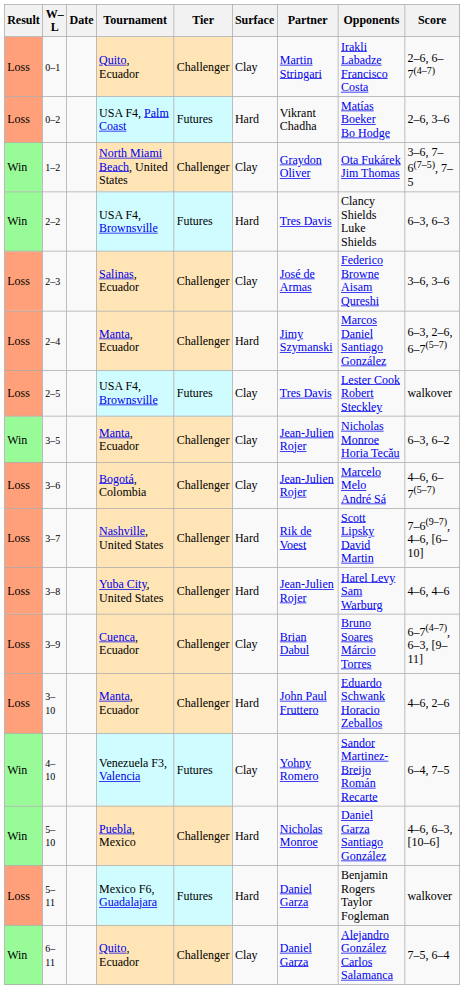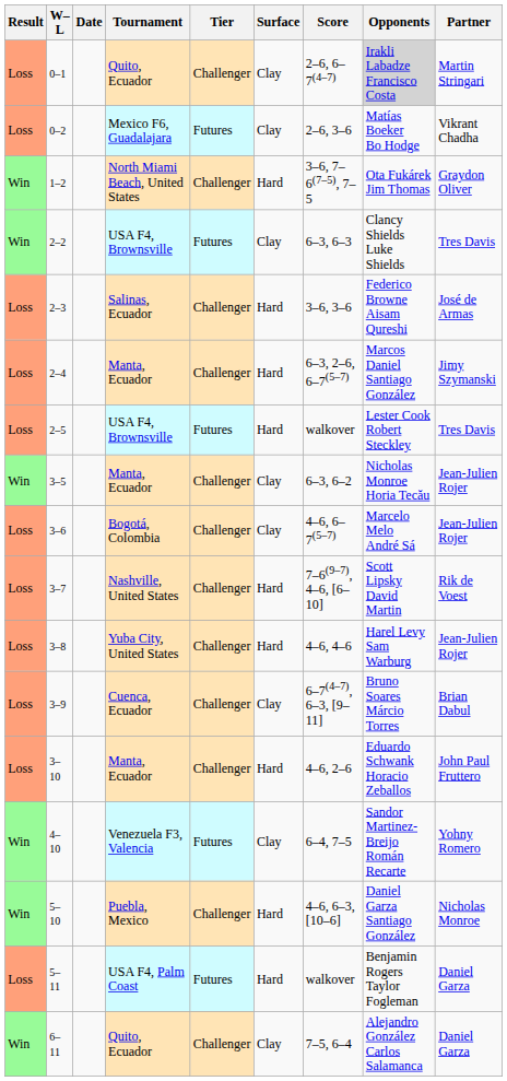columns swapped: Partner <-> Score
0–1 | Opponents: no background -> lightgrey background
0–2 | Tournament: USA F4, Palm Coast -> Mexico F6, Guadalajara
0–2 | Surface: Hard -> Clay
1–2 | Surface: Clay -> Hard
2–2 | Surface: Hard -> Clay
2–3 | Surface: Clay -> Hard
2–5 | Surface: Clay -> Hard
5–11 | Tournament: Mexico F6, Guadalajara -> USA F4, Palm Coast
